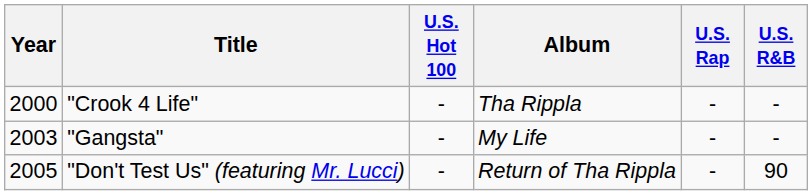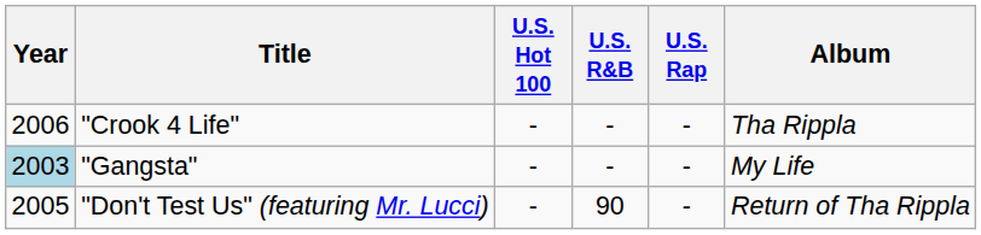columns swapped: U.S. R&B <-> Album
"Crook 4 Life" | Year: 2000 -> 2006
"Gangsta" | Year: no background -> lightblue background
